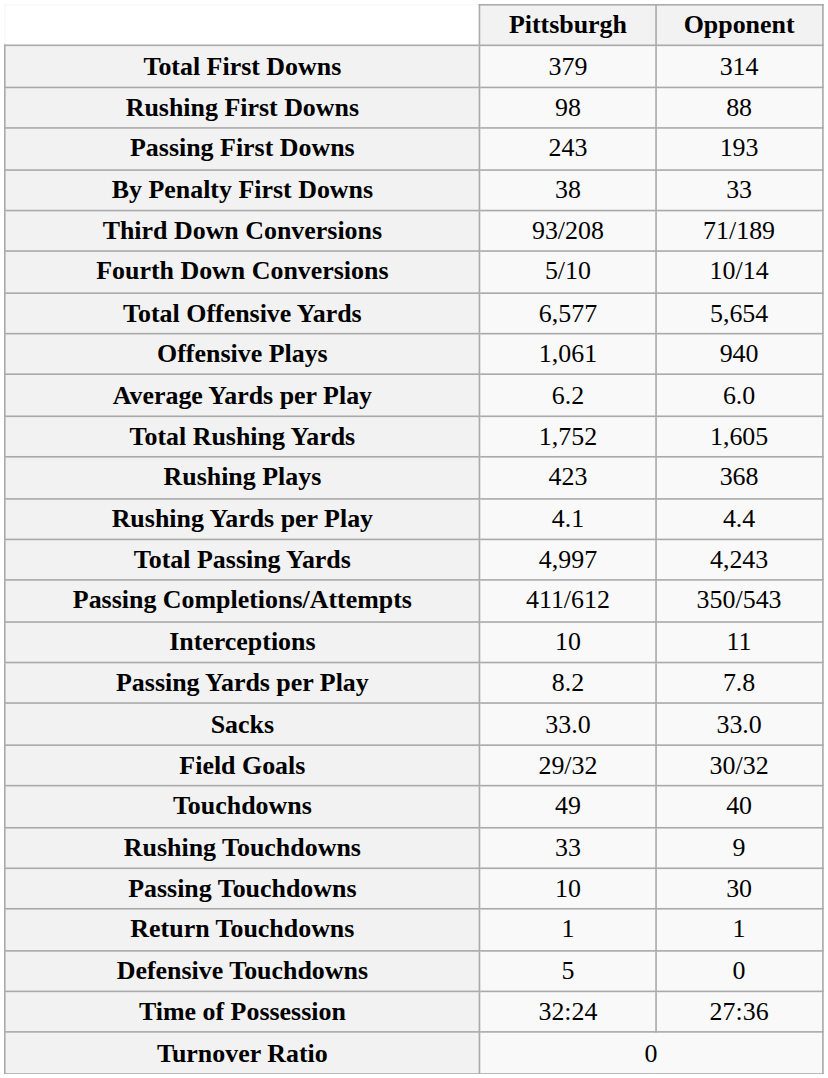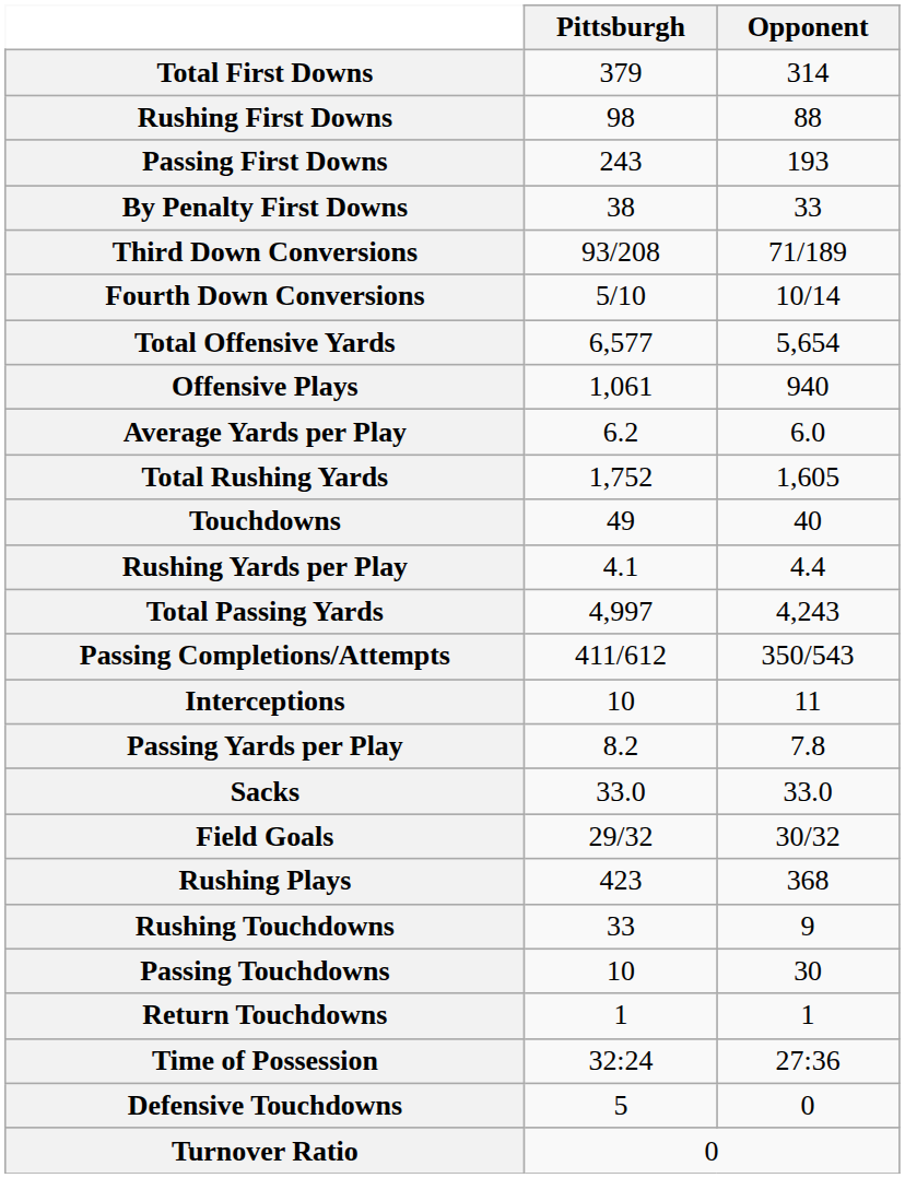rows swapped: Rushing Plays <-> Touchdowns
rows swapped: Defensive Touchdowns <-> Time of Possession
